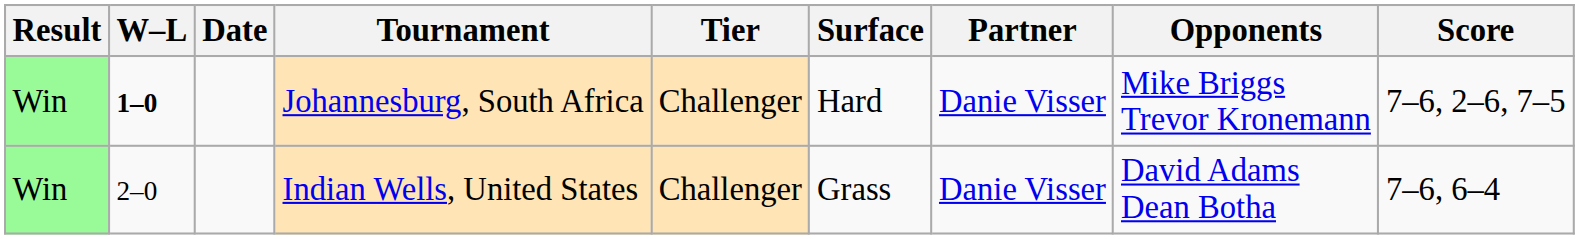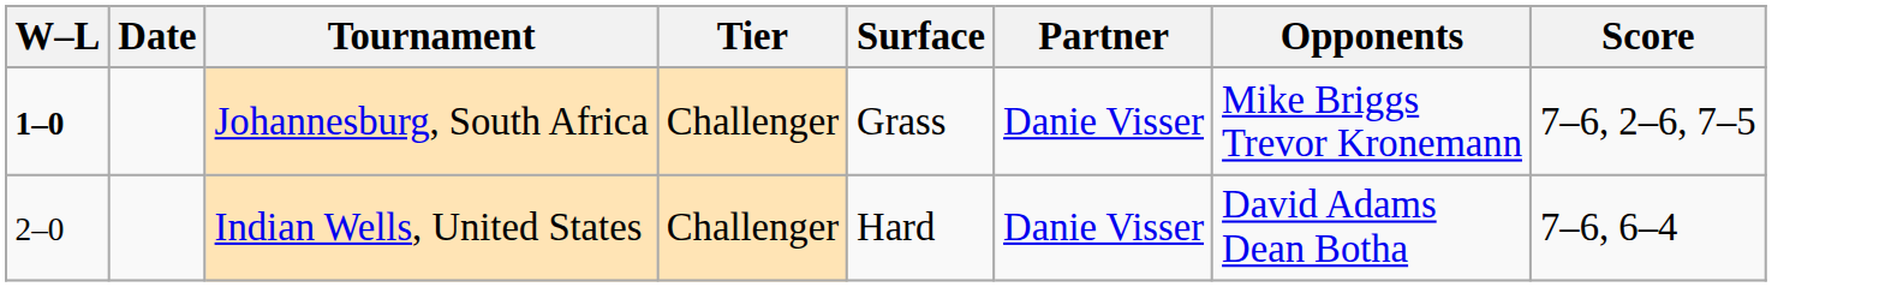- column: Result | Win | Win
Johannesburg, South Africa | Surface: Hard -> Grass
Indian Wells, United States | Surface: Grass -> Hard
